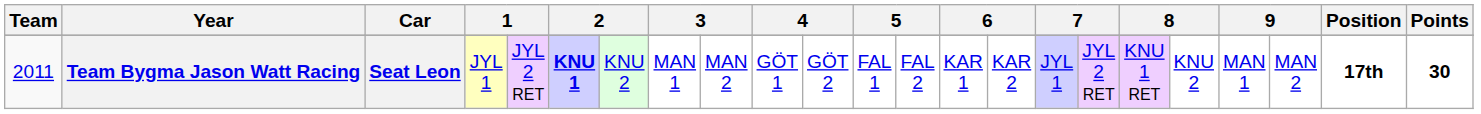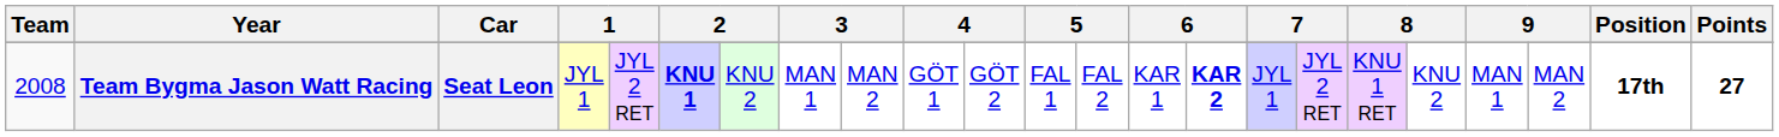Team Bygma Jason Watt Racing | Team: 2011 -> 2008
Team Bygma Jason Watt Racing | column 15: normal -> bold
Team Bygma Jason Watt Racing | Points: 30 -> 27
